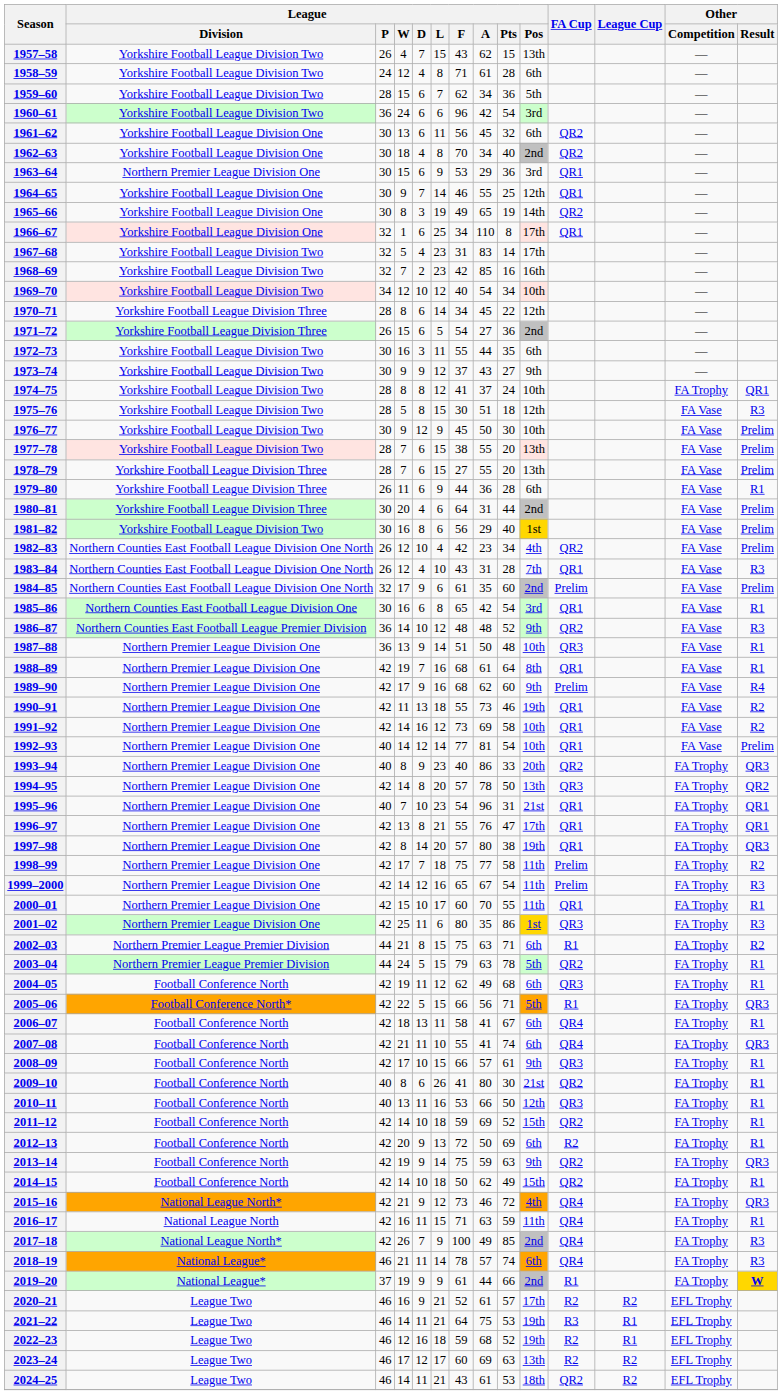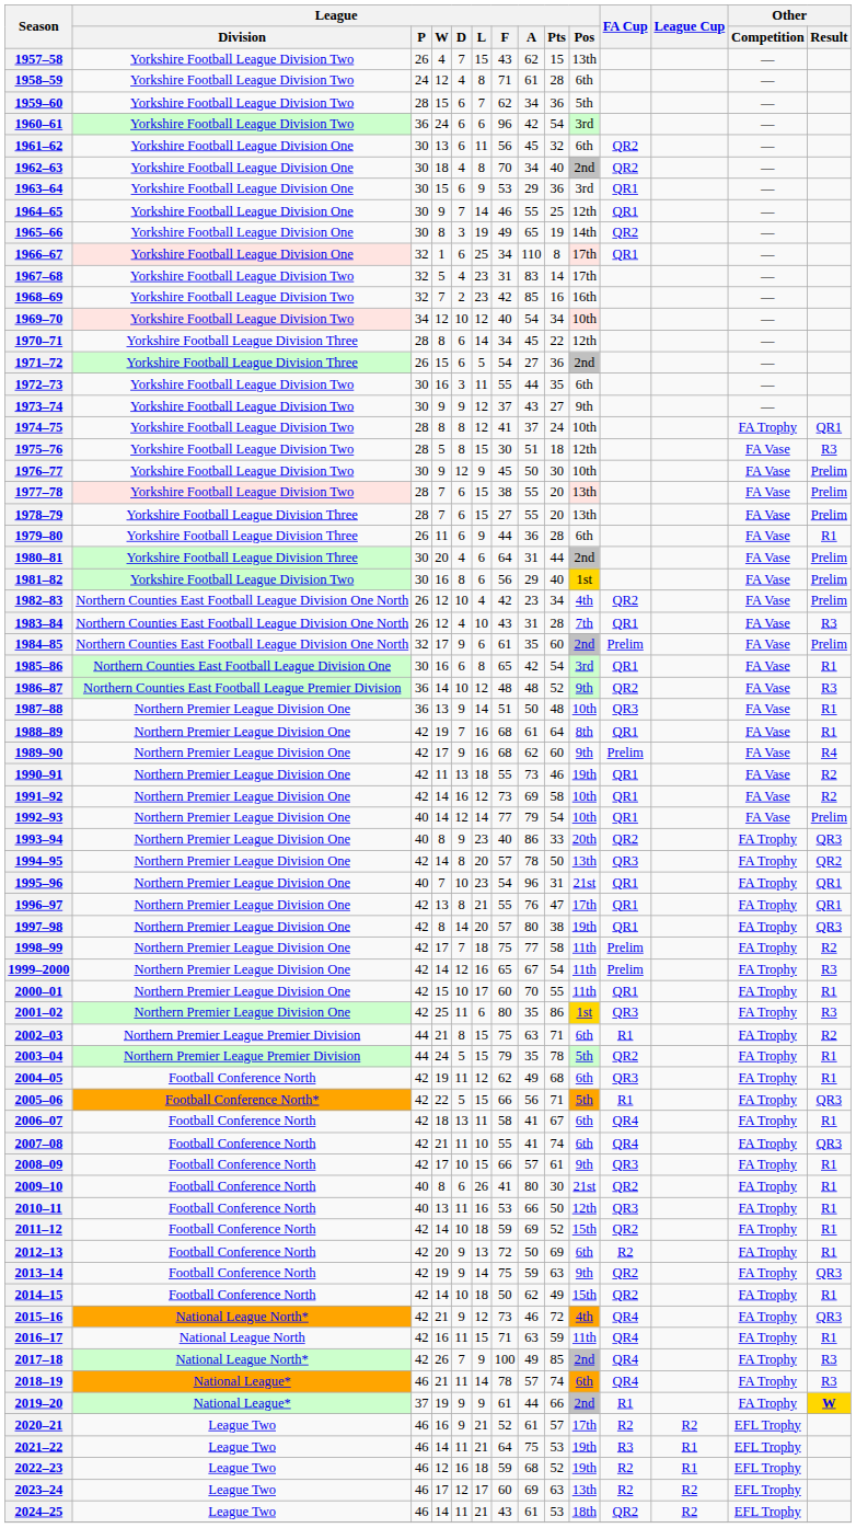1963–64 | League / Division: Northern Premier League Division One -> Yorkshire Football League Division One
1992–93 | League / A: 81 -> 79
2003–04 | League / A: 63 -> 35
